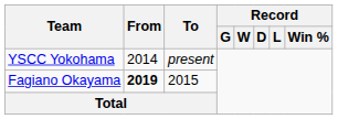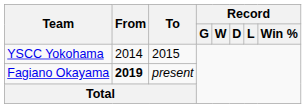YSCC Yokohama | To: present -> 2015
Fagiano Okayama | To: 2015 -> present
